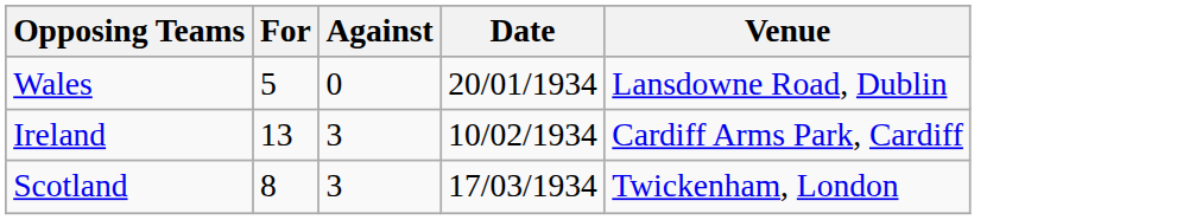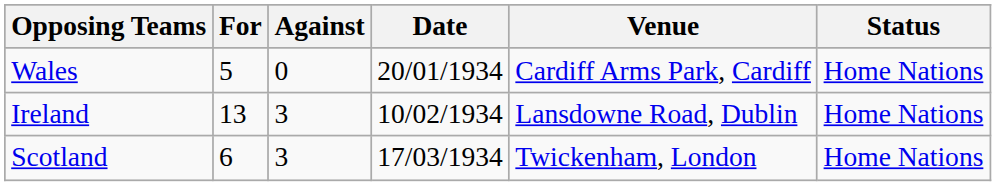+ column: Status | Home Nations | Home Nations | Home Nations
Wales | Venue: Lansdowne Road, Dublin -> Cardiff Arms Park, Cardiff
Ireland | Venue: Cardiff Arms Park, Cardiff -> Lansdowne Road, Dublin
Scotland | For: 8 -> 6
